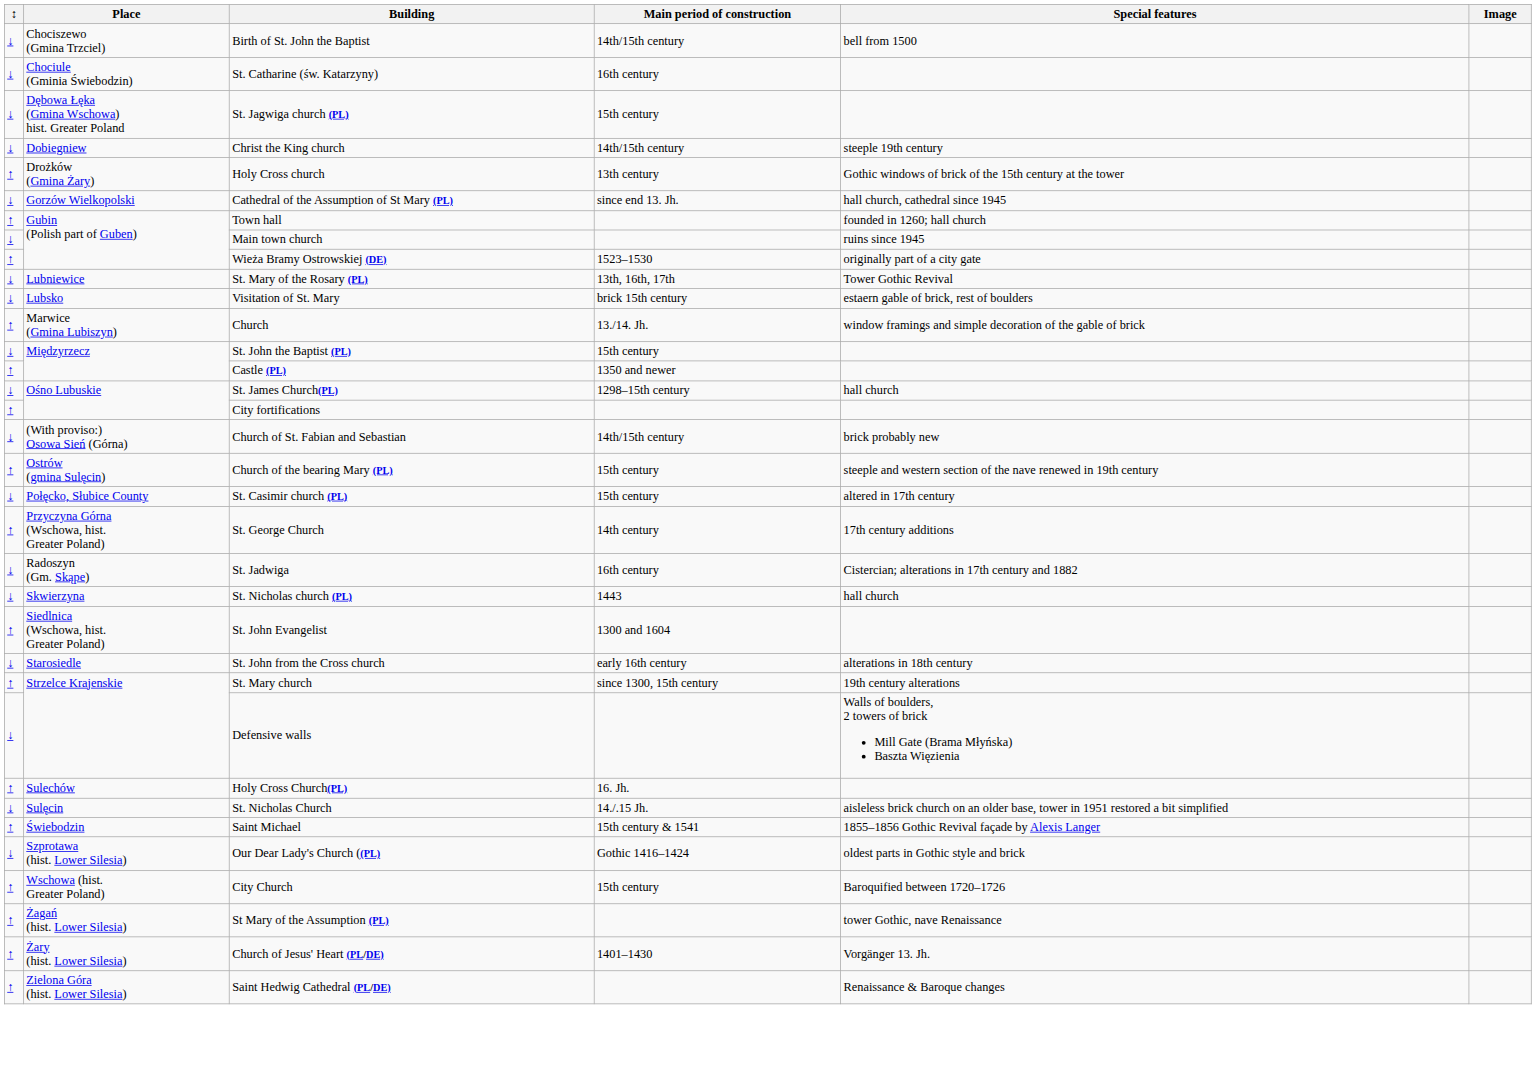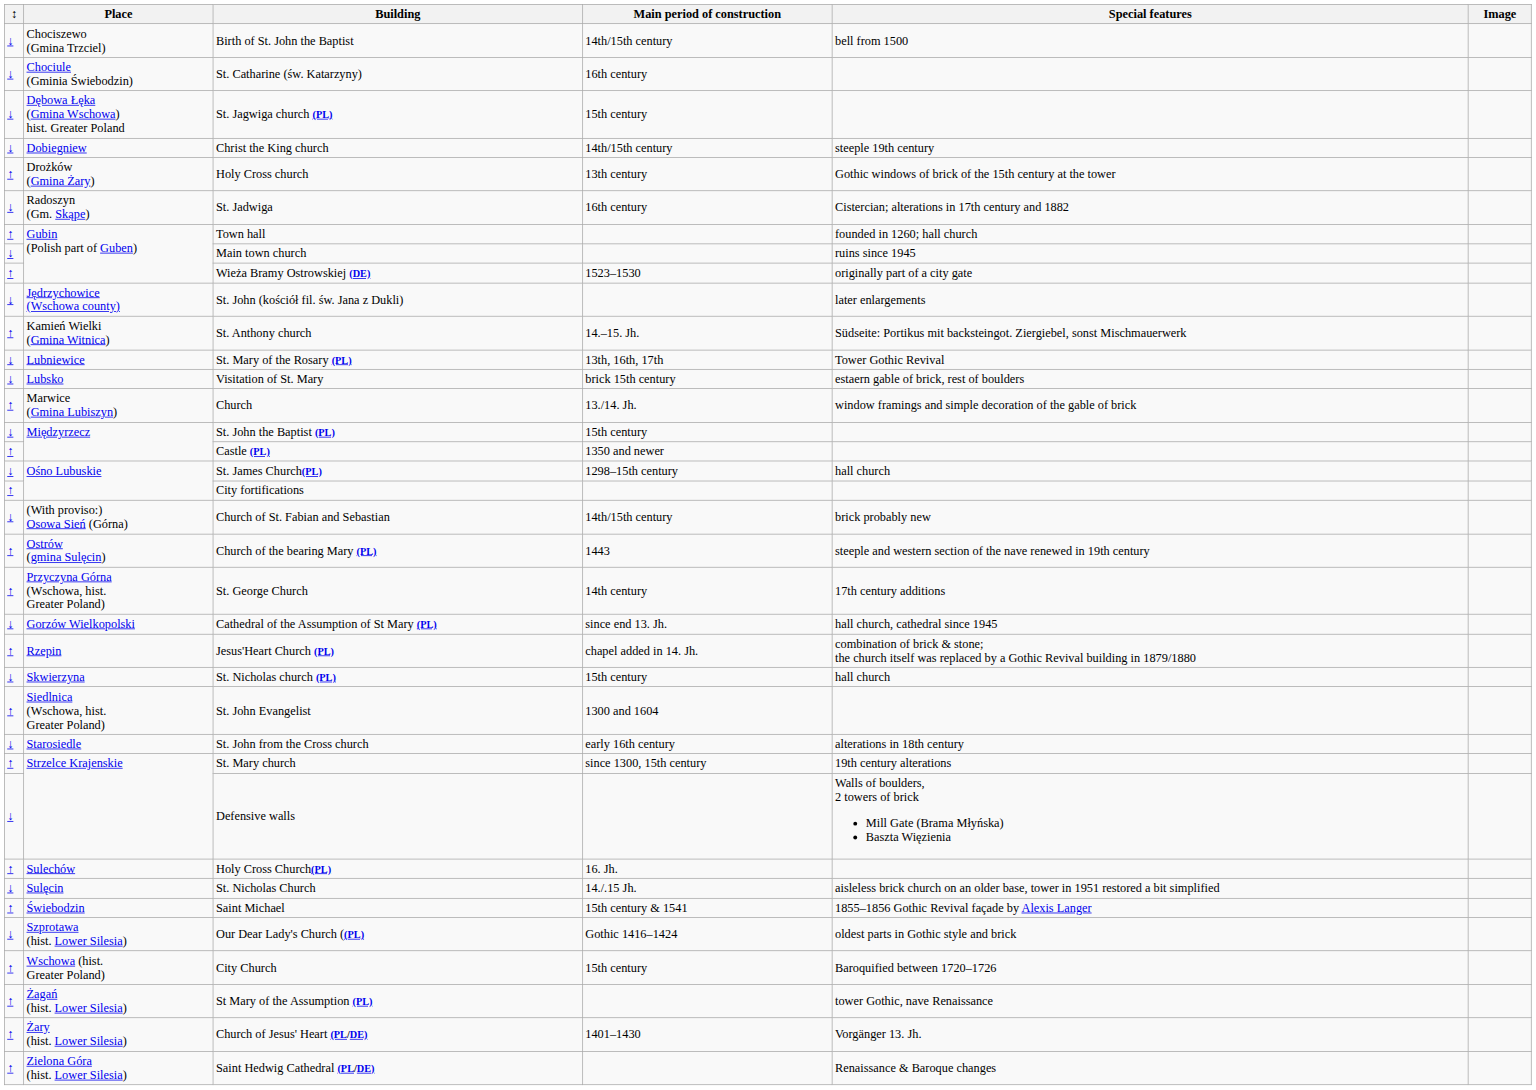rows swapped: Cathedral of the Assumption of St Mary (PL) <-> St. Jadwiga
+ row: ↓ | Jędrzychowice (Wschowa county) | St. John (kościół fil. św. Jana z Dukli) | later enlargements
+ row: ↑ | Kamień Wielki (Gmina Witnica) | St. Anthony church | 14.–15. Jh. | Südseite: Portikus mit backsteingot. Ziergiebel, sonst Mischmauerwerk
Church of the bearing Mary (PL) | Main period of construction: 15th century -> 1443
- row: ↓ | Połęcko, Słubice County | St. Casimir church (PL) | 15th century | altered in 17th century
+ row: ↑ | Rzepin | Jesus'Heart Church (PL) | chapel added in 14. Jh. | combination of brick & stone; the church itself was replaced by a Gothic Revival building in 1879/1880
St. Nicholas church (PL) | Main period of construction: 1443 -> 15th century
